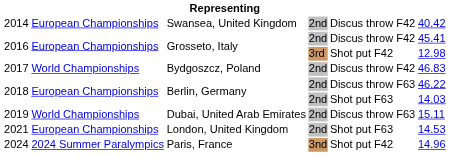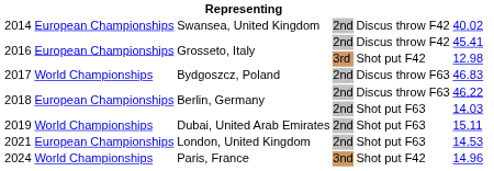2014 | column 6: 40.42 -> 40.02
2017 | column 5: Discus throw F42 -> Discus throw F63
2019 | column 5: Discus throw F63 -> Shot put F63
2024 | column 2: 2024 Summer Paralympics -> World Championships
